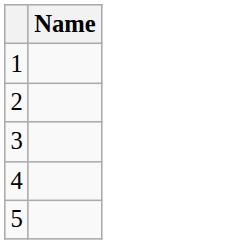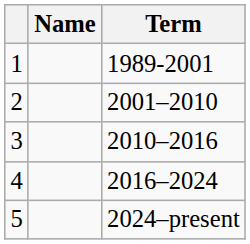+ column: Term | 1989-2001 | 2001–2010 | 2010–2016 | 2016–2024 | 2024–present
